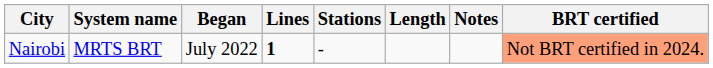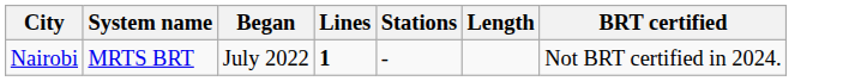- column: Notes
Nairobi | BRT certified: lightsalmon background -> no background
